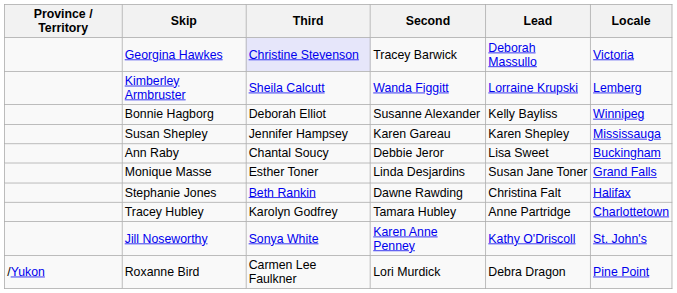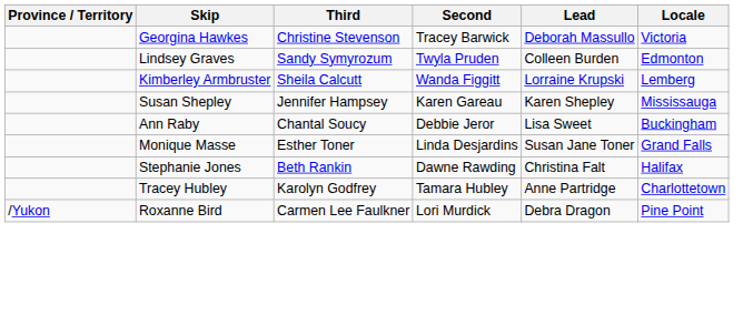Georgina Hawkes | Third: lavender background -> no background
+ row: Lindsey Graves | Sandy Symyrozum | Twyla Pruden | Colleen Burden | Edmonton
- row: Bonnie Hagborg | Deborah Elliot | Susanne Alexander | Kelly Bayliss | Winnipeg
- row: Jill Noseworthy | Sonya White | Karen Anne Penney | Kathy O'Driscoll | St. John's
